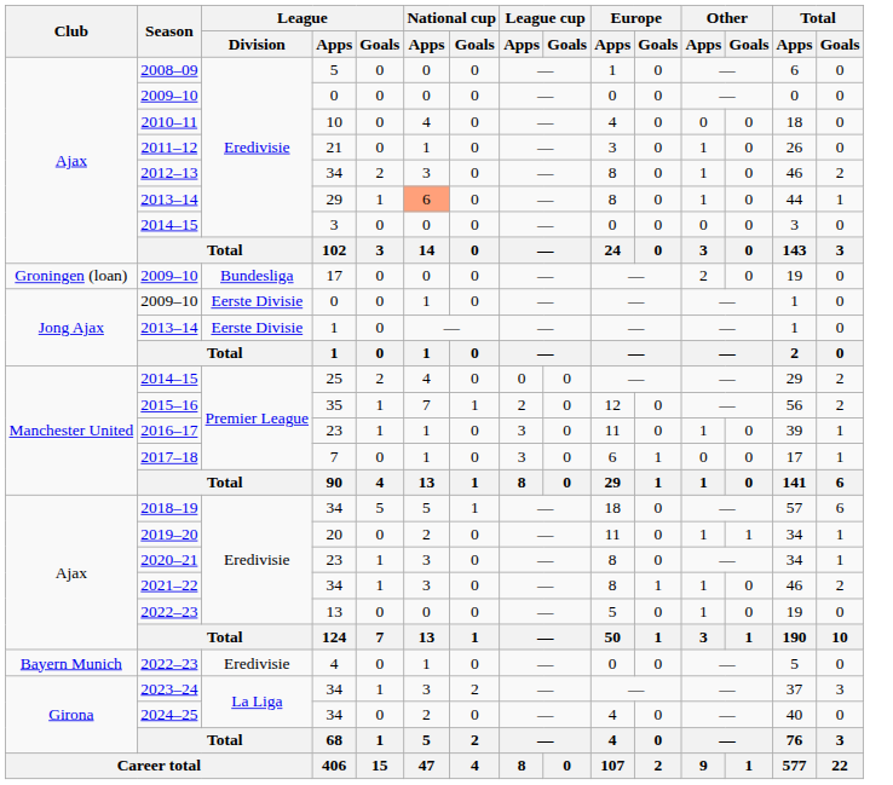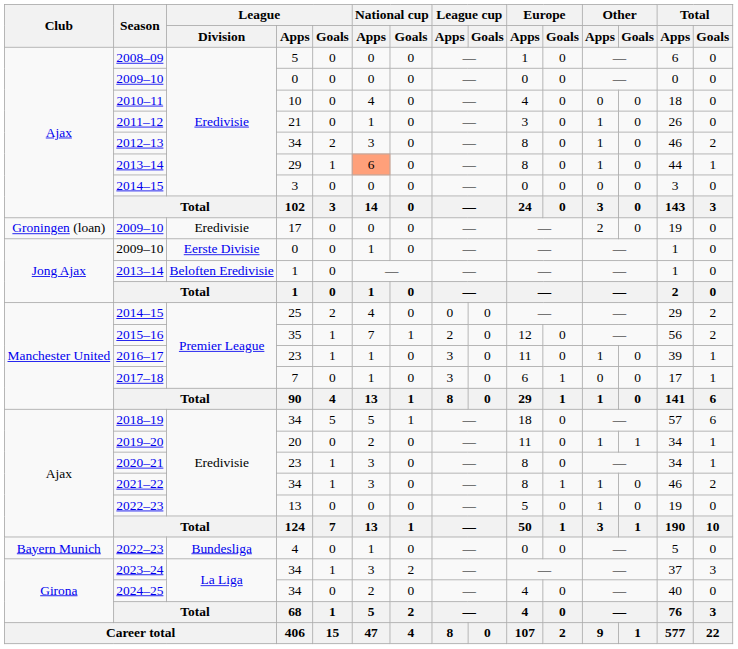Groningen (loan) / 2009–10 | League / Division: Bundesliga -> Eredivisie
Jong Ajax / 2013–14 | League / Division: Eerste Divisie -> Beloften Eredivisie
Bayern Munich / 2022–23 | League / Division: Eredivisie -> Bundesliga
